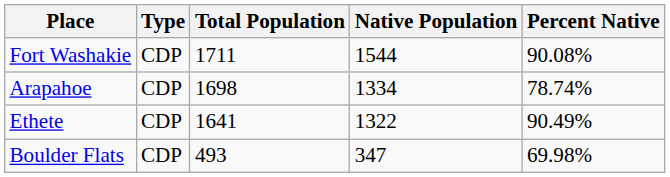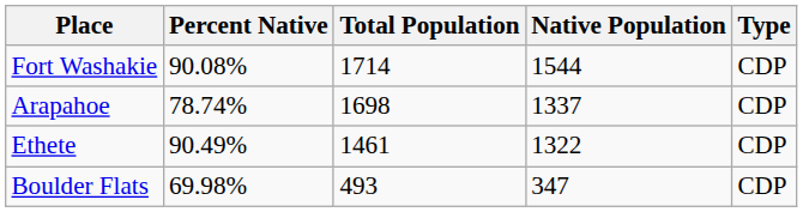columns swapped: Type <-> Percent Native
Fort Washakie | Total Population: 1711 -> 1714
Arapahoe | Native Population: 1334 -> 1337
Ethete | Total Population: 1641 -> 1461
